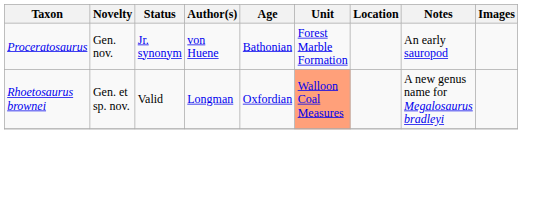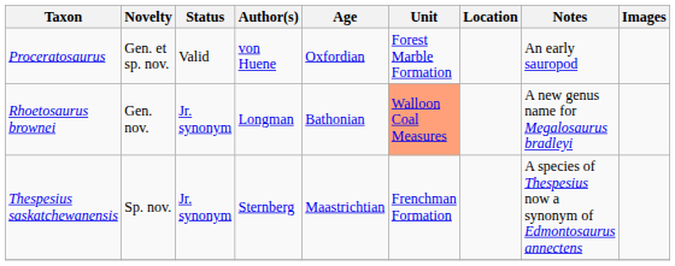Proceratosaurus | Novelty: Gen. nov. -> Gen. et sp. nov.
Proceratosaurus | Status: Jr. synonym -> Valid
Proceratosaurus | Age: Bathonian -> Oxfordian
Rhoetosaurus brownei | Novelty: Gen. et sp. nov. -> Gen. nov.
Rhoetosaurus brownei | Status: Valid -> Jr. synonym
Rhoetosaurus brownei | Age: Oxfordian -> Bathonian
+ row: Thespesius saskatchewanensis | Sp. nov. | Jr. synonym | Sternberg | Maastrichtian | Frenchman Formation | A species of Thespesius now a synonym of Edmontosaurus annectens
